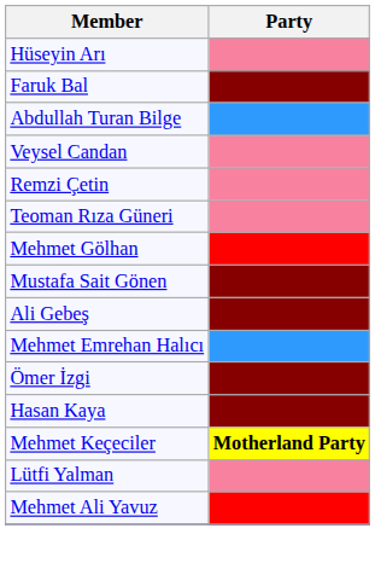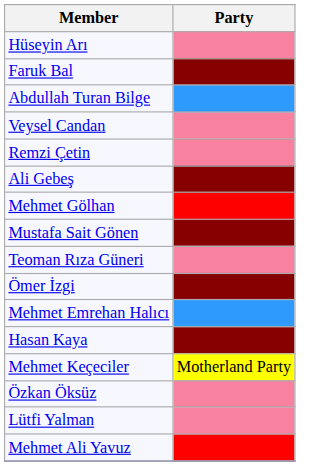rows swapped: Ali Gebeş <-> Teoman Rıza Güneri
rows swapped: Mehmet Emrehan Halıcı <-> Ömer İzgi
Mehmet Keçeciler | Party: bold -> normal
+ row: Özkan Öksüz
